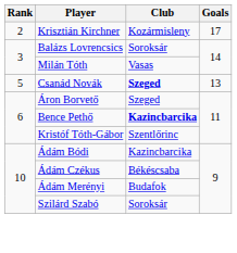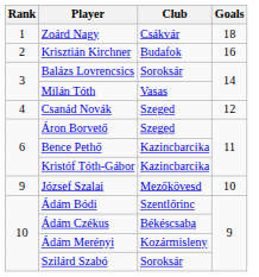+ row: 1 | Zoárd Nagy | Csákvár | 18
Krisztián Kirchner | Club: Kozármisleny -> Budafok
Krisztián Kirchner | Goals: 17 -> 16
Csanád Novák | Rank: 5 -> 4
Csanád Novák | Club: bold -> normal
Csanád Novák | Goals: 13 -> 12
Bence Pethő | Club: bold -> normal
Kristóf Tóth-Gábor | Club: Szentlőrinc -> Kazincbarcika
+ row: 9 | József Szalai | Mezőkövesd | 10
Ádám Bódi | Club: Kazincbarcika -> Szentlőrinc
Ádám Merényi | Club: Budafok -> Kozármisleny
